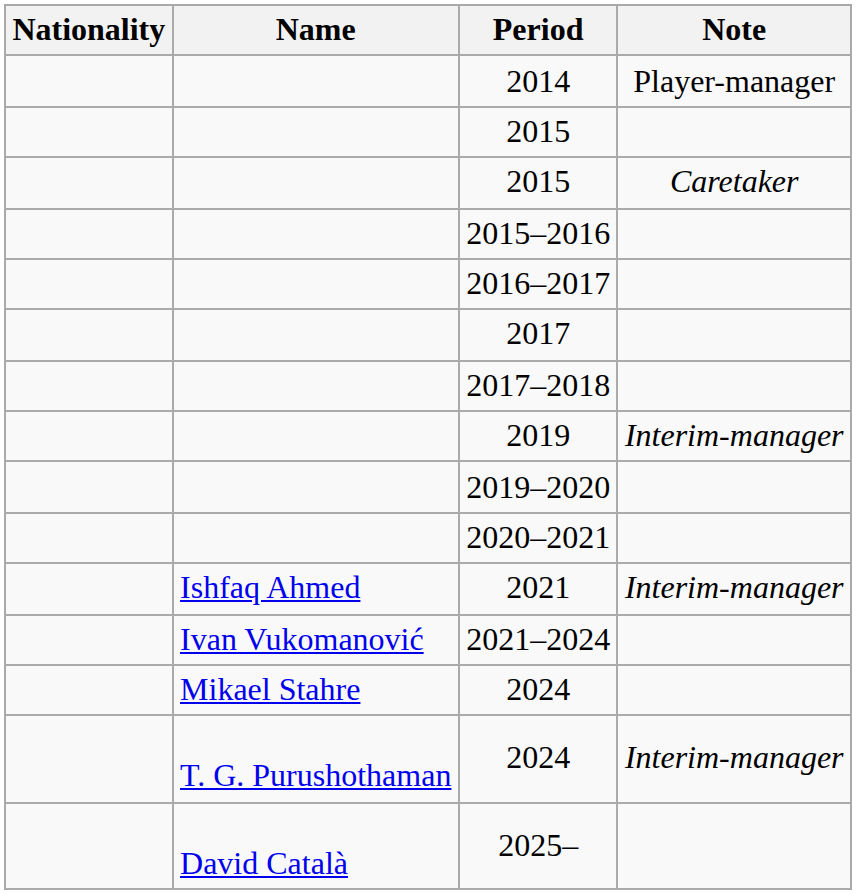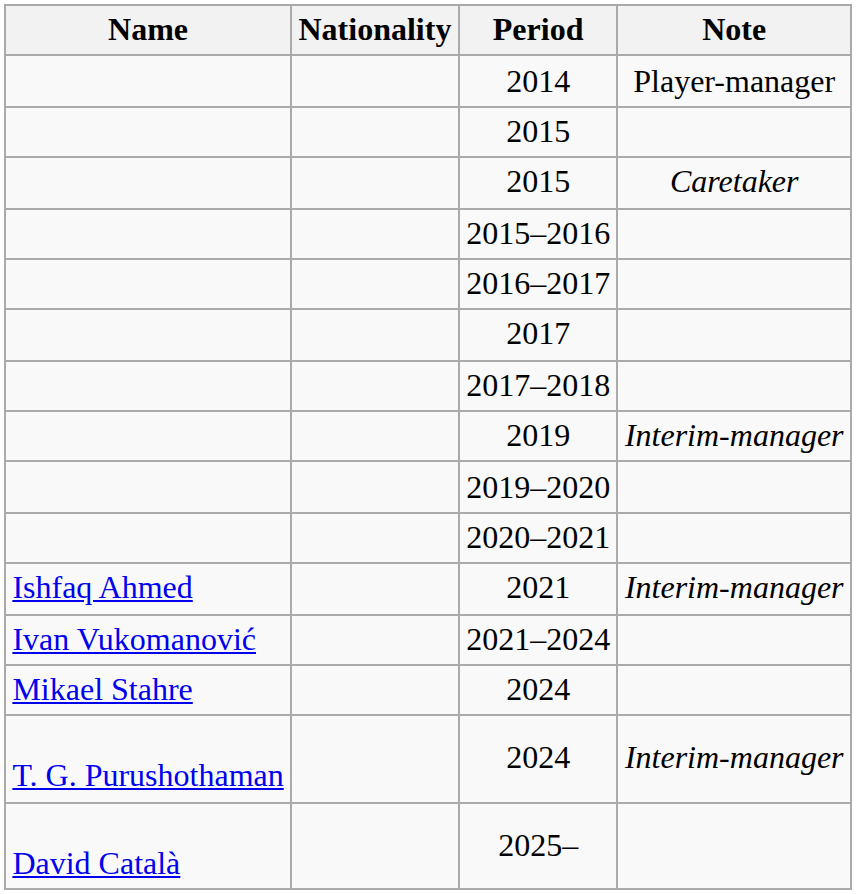columns swapped: Name <-> Nationality
